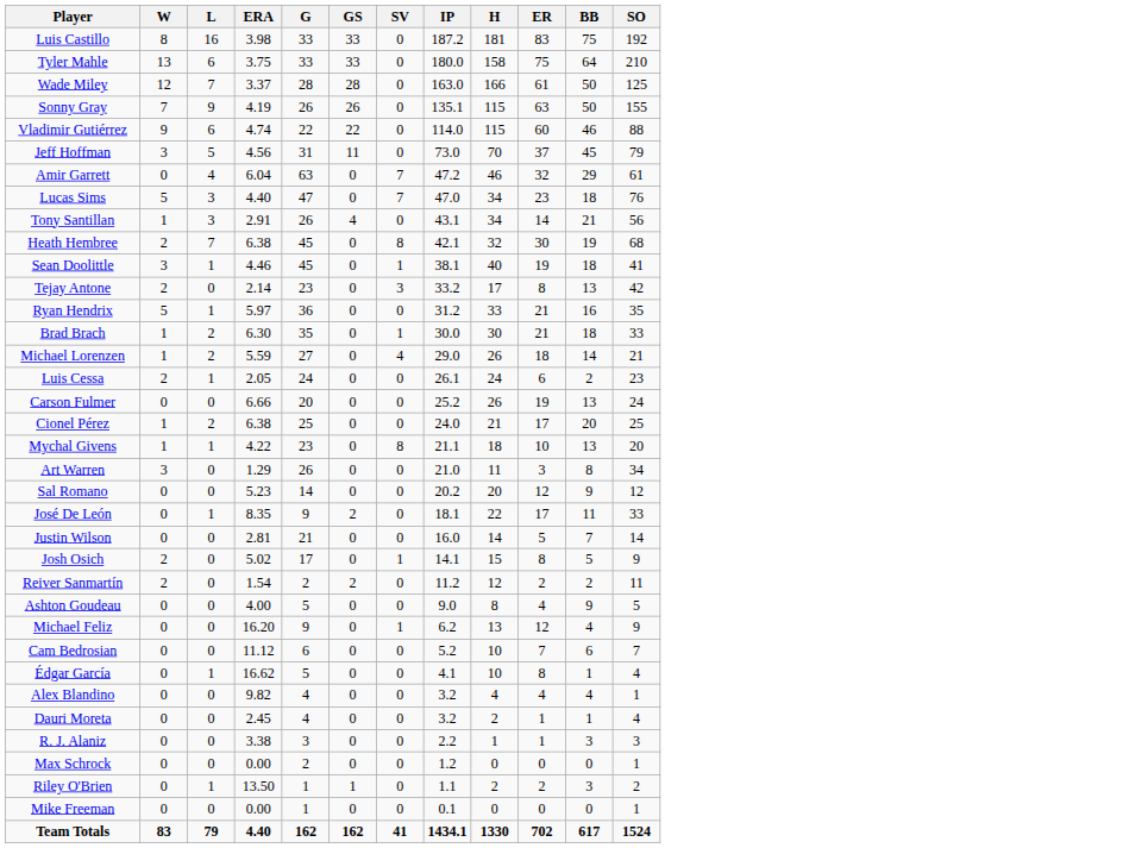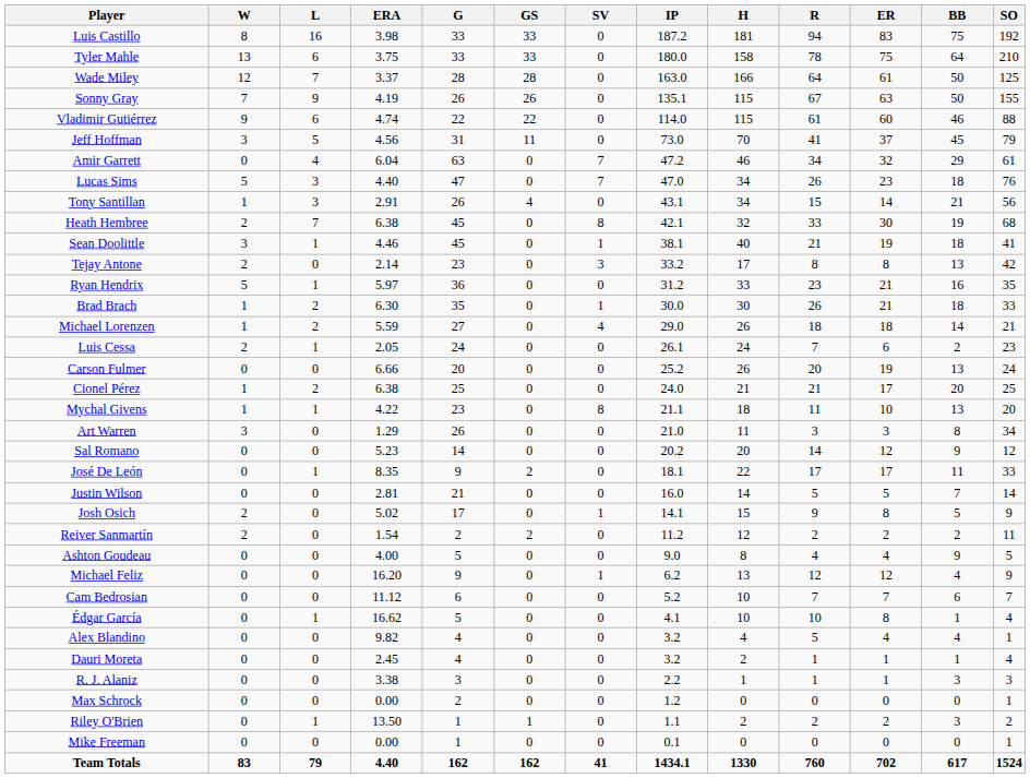+ column: R | 94 | 78 | 64 | 67 | 61 | 41 | 34 | 26 | 15 | 33 | 21 | 8 | 23 | 26 | 18 | 7 | 20 | 21 | 11 | 3 | 14 | 17 | 5 | 9 | 2 | 4 | 12 | 7 | 10 | 5 | 1 | 1 | 0 | 2 | 0 | 760
